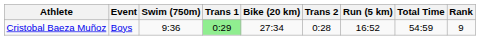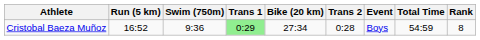columns swapped: Event <-> Run (5 km)
Cristobal Baeza Muñoz | Rank: 9 -> 8
